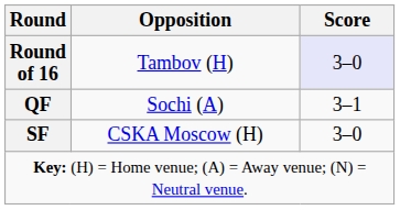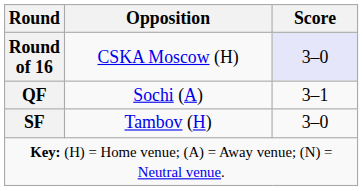Round of 16 | Opposition: Tambov (H) -> CSKA Moscow (H)
SF | Opposition: CSKA Moscow (H) -> Tambov (H)
